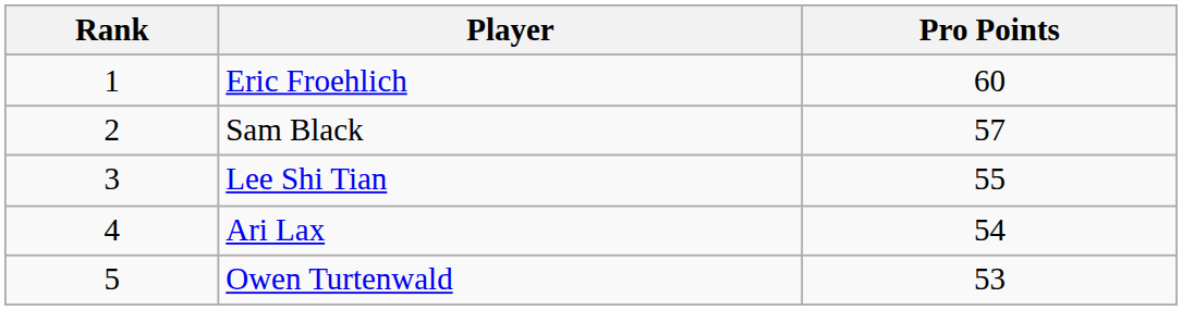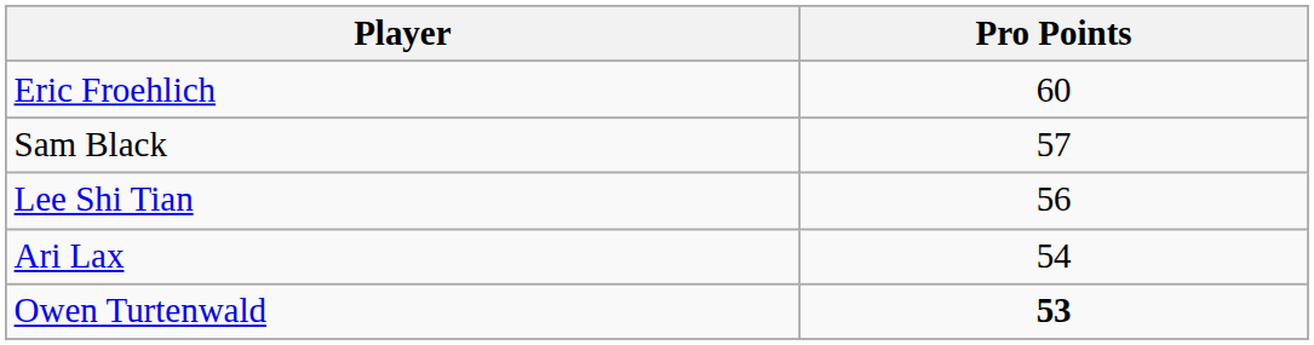- column: Rank | 1 | 2 | 3 | 4 | 5
Lee Shi Tian | Pro Points: 55 -> 56
Owen Turtenwald | Pro Points: normal -> bold
